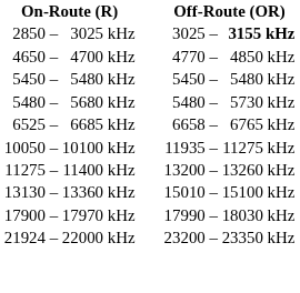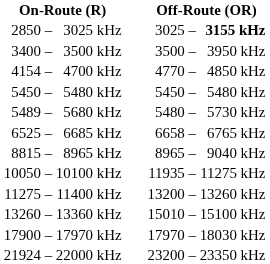+ row: 3400 | – | 3500 kHz | 3500 | – | 3950 kHz
4700 kHz | column 1: 4650 -> 4154
5680 kHz | column 1: 5480 -> 5489
+ row: 8815 | – | 8965 kHz | 8965 | – | 9040 kHz
13360 kHz | column 1: 13130 -> 13260
17970 kHz | column 5: 17990 -> 17970
